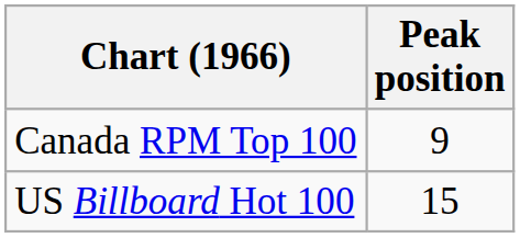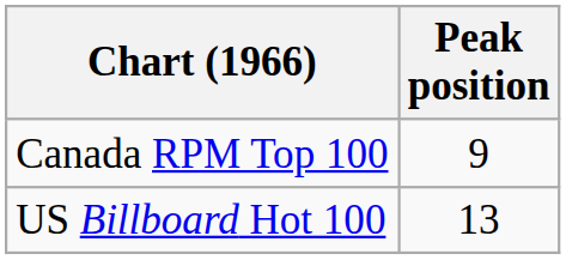US Billboard Hot 100 | Peak position: 15 -> 13
